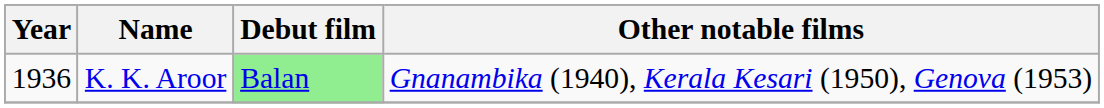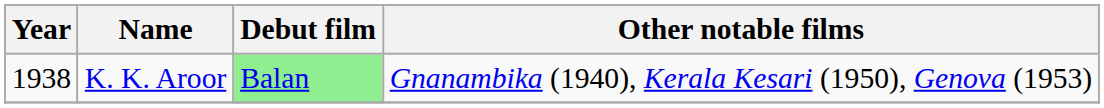K. K. Aroor | Year: 1936 -> 1938
